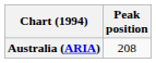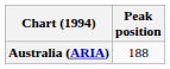Australia (ARIA) | Peak position: 208 -> 188
